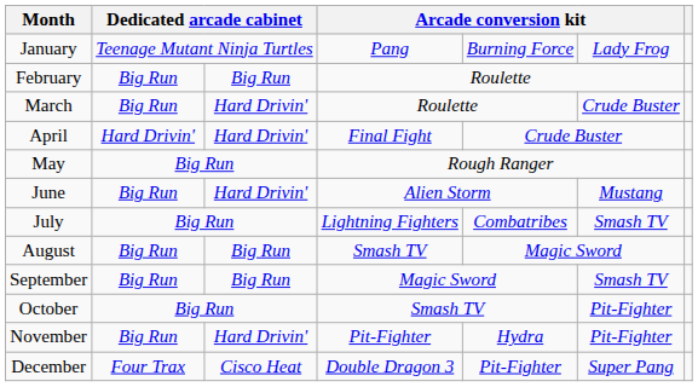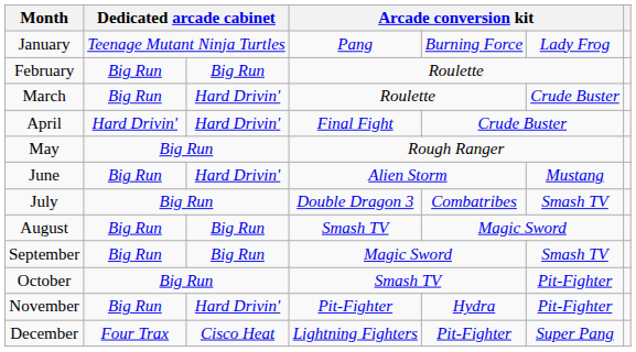July | column 4: Lightning Fighters -> Double Dragon 3
December | column 4: Double Dragon 3 -> Lightning Fighters
